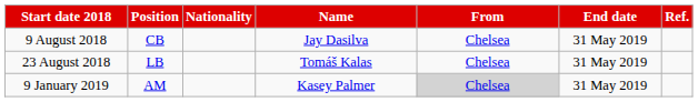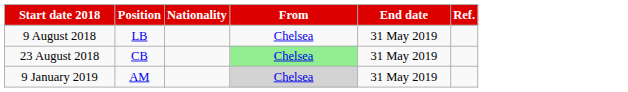- column: Name | Jay Dasilva | Tomáš Kalas | Kasey Palmer
9 August 2018 | Position: CB -> LB
23 August 2018 | Position: LB -> CB
23 August 2018 | From: no background -> lightgreen background
